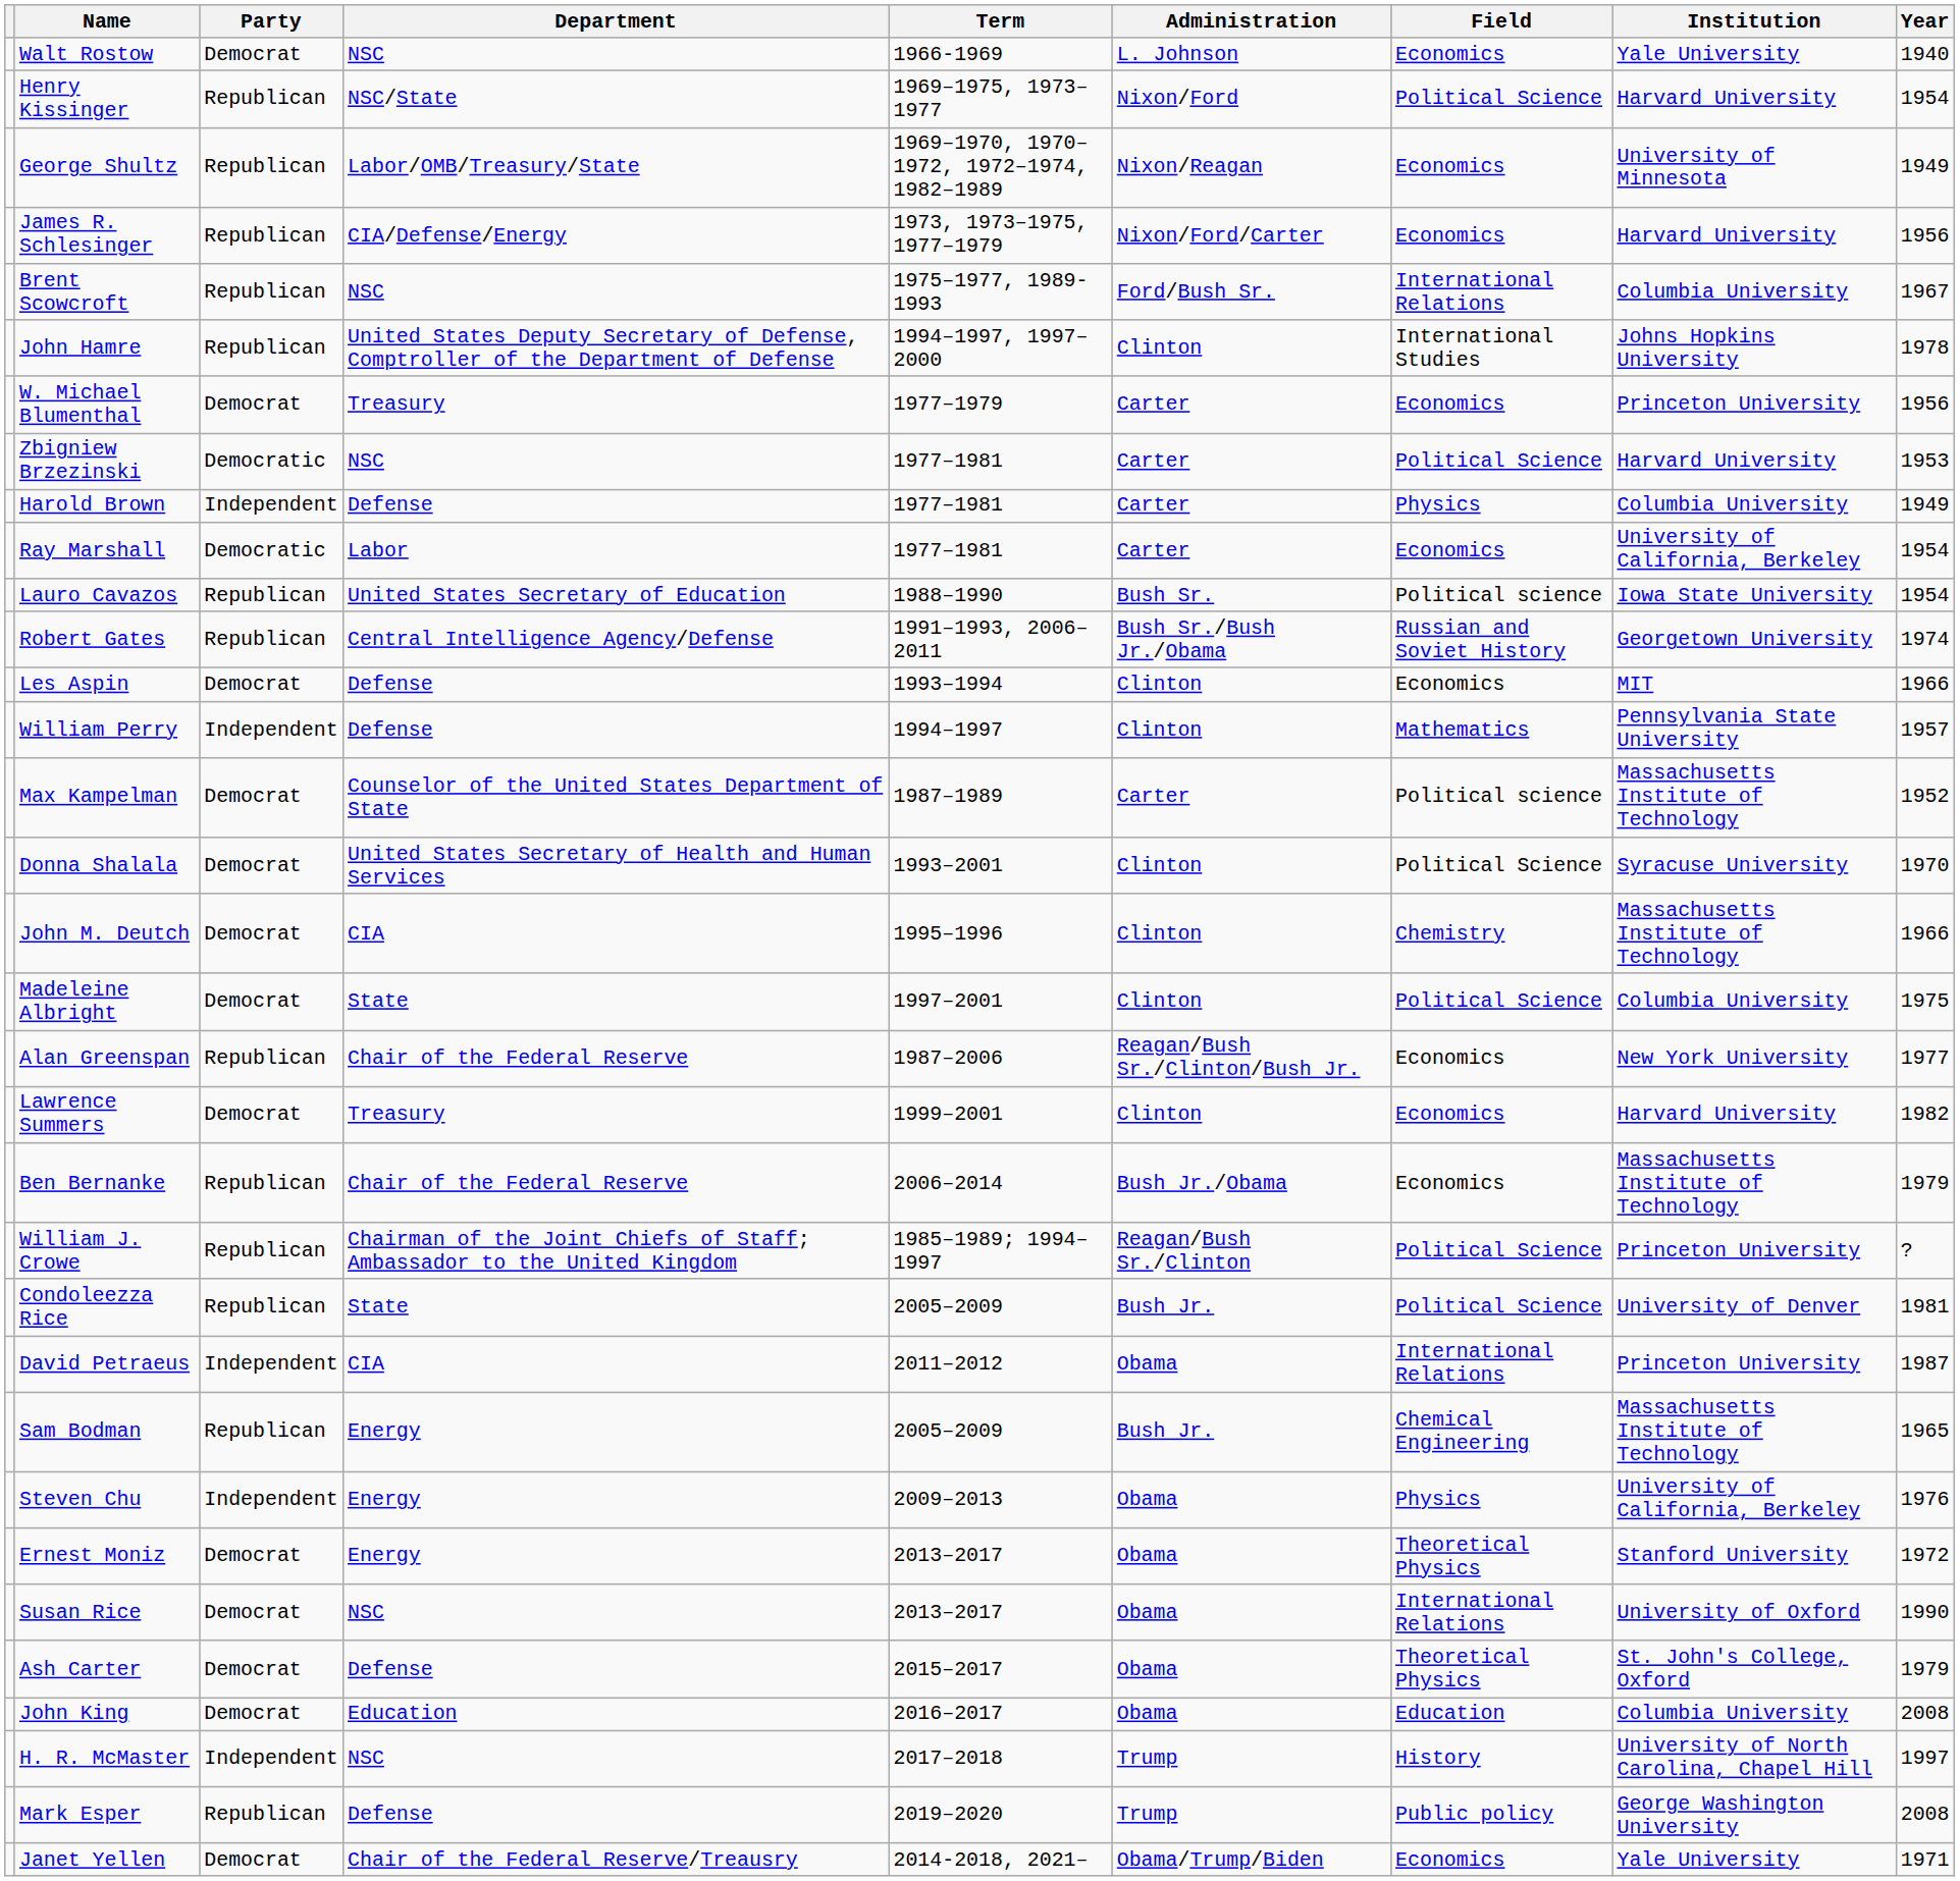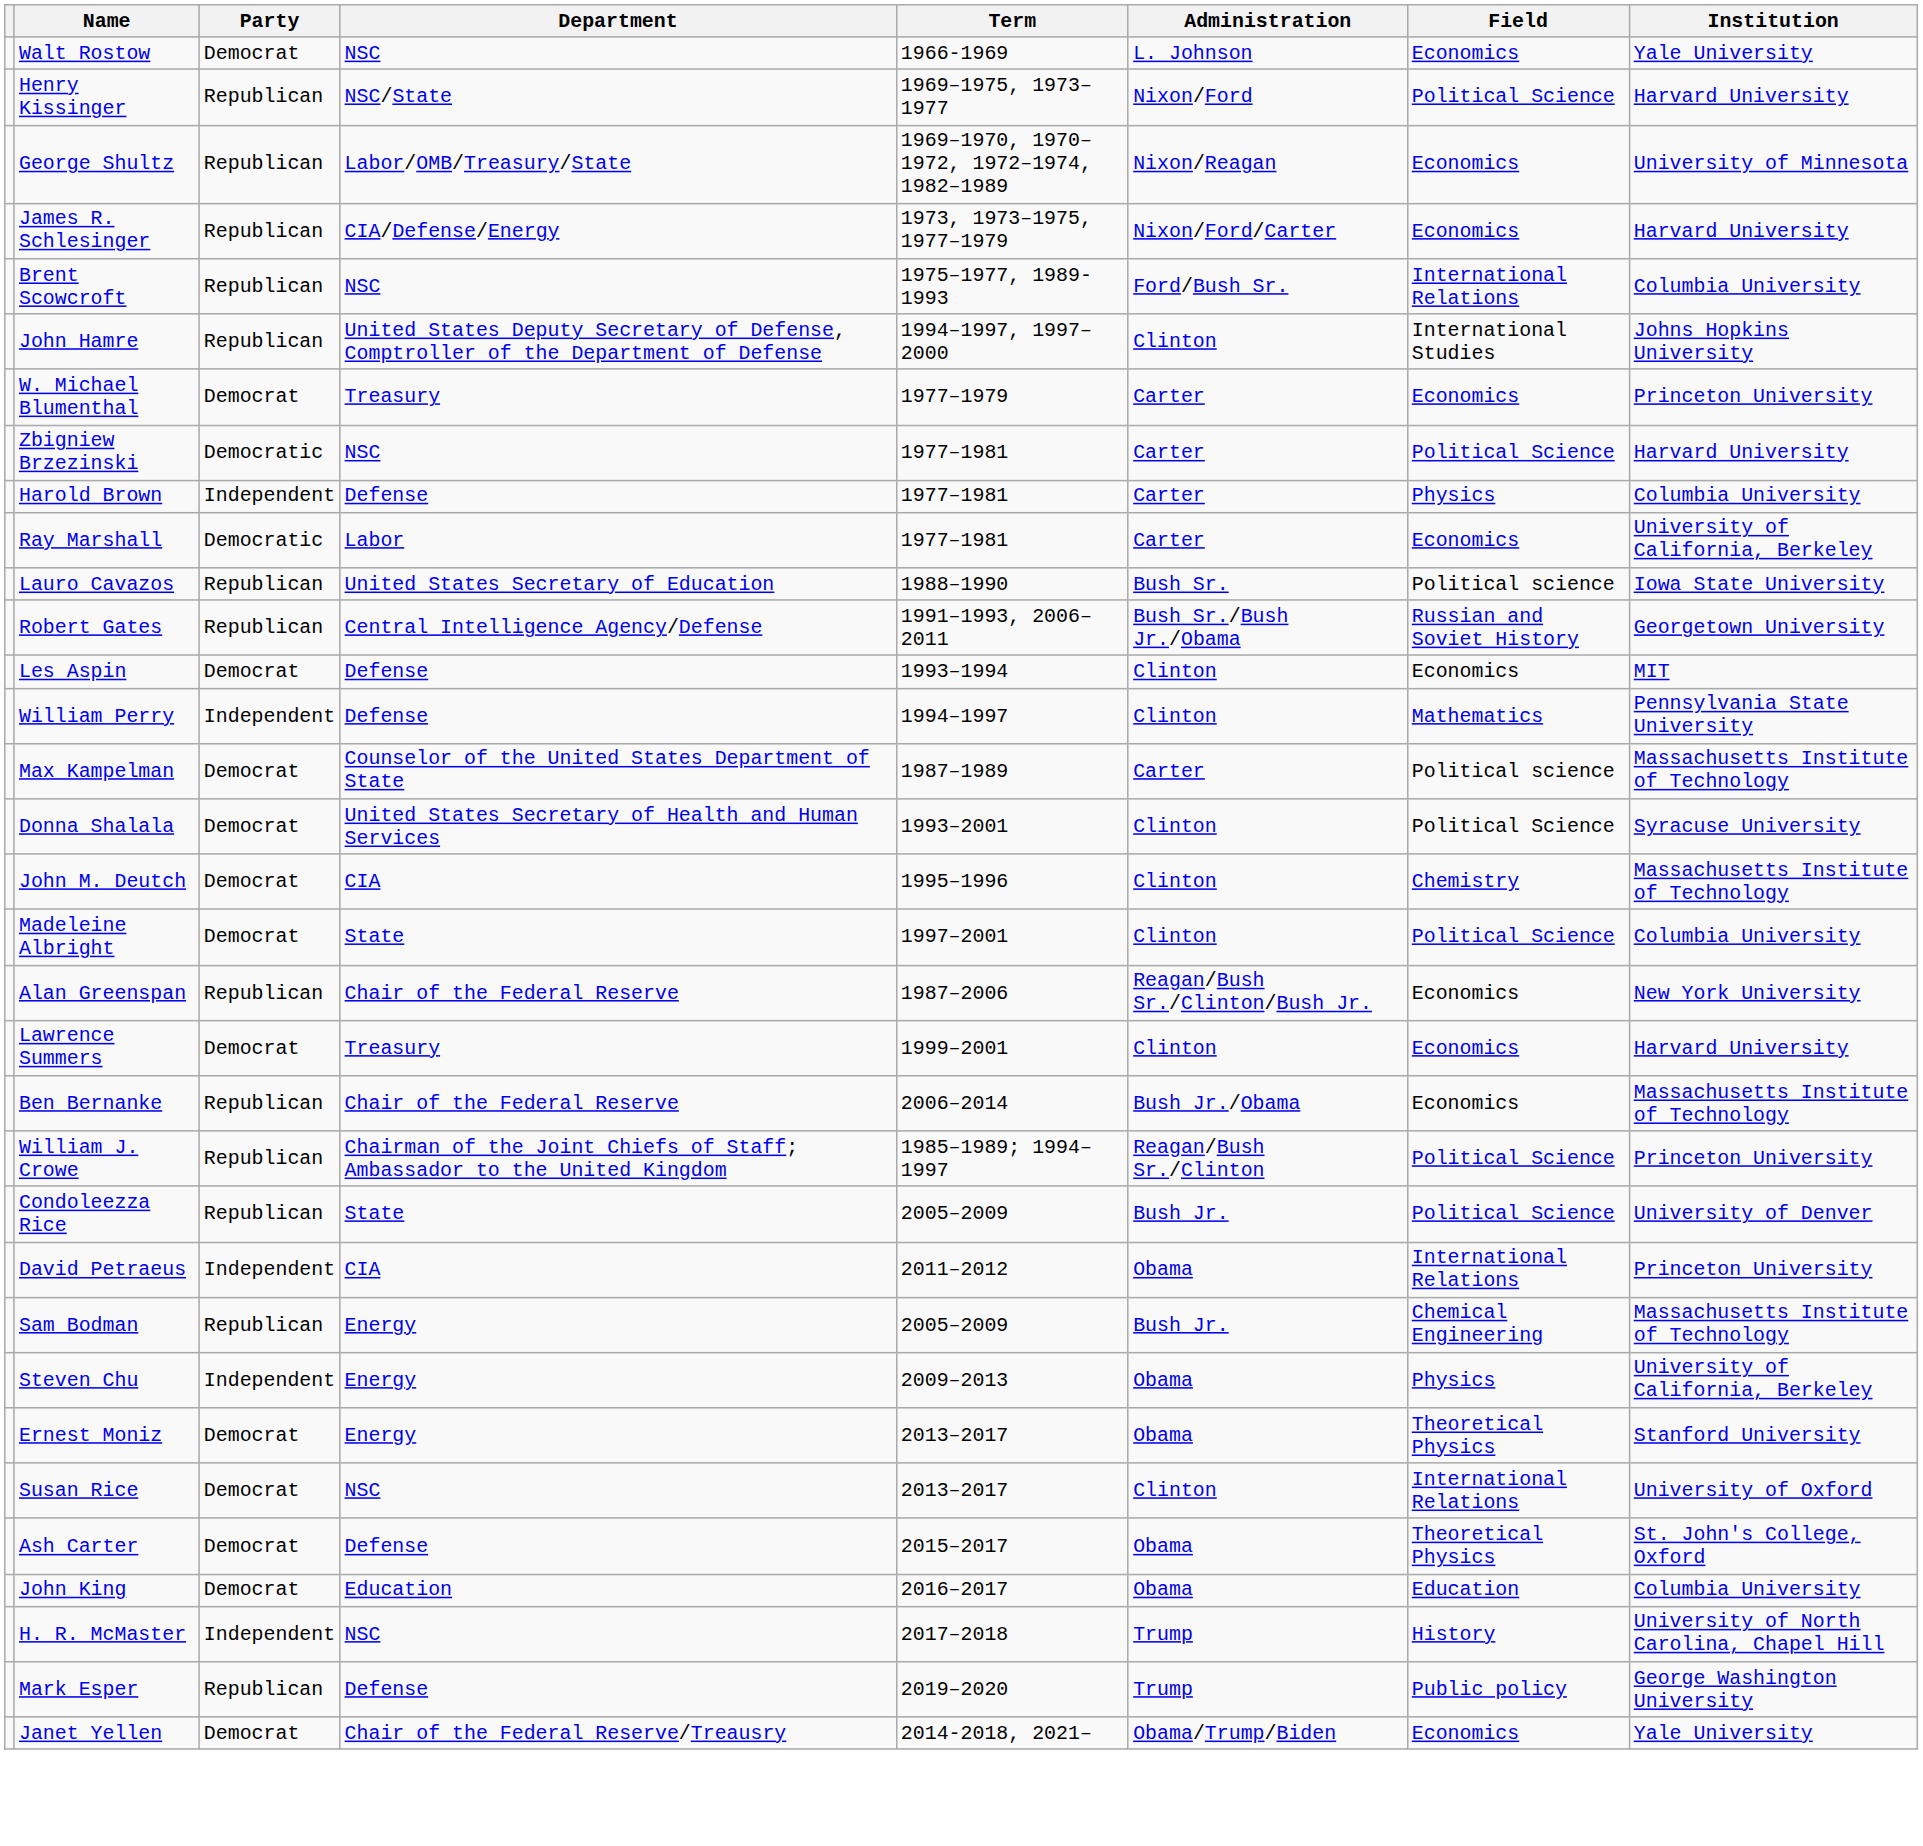- column: Year | 1940 | 1954 | 1949 | 1956 | 1967 | 1978 | 1956 | 1953 | 1949 | 1954 | 1954 | 1974 | 1966 | 1957 | 1952 | 1970 | 1966 | 1975 | 1977 | 1982 | 1979 | ? | 1981 | 1987 | 1965 | 1976 | 1972 | 1990 | 1979 | 2008 | 1997 | 2008 | 1971
Susan Rice | Administration: Obama -> Clinton
